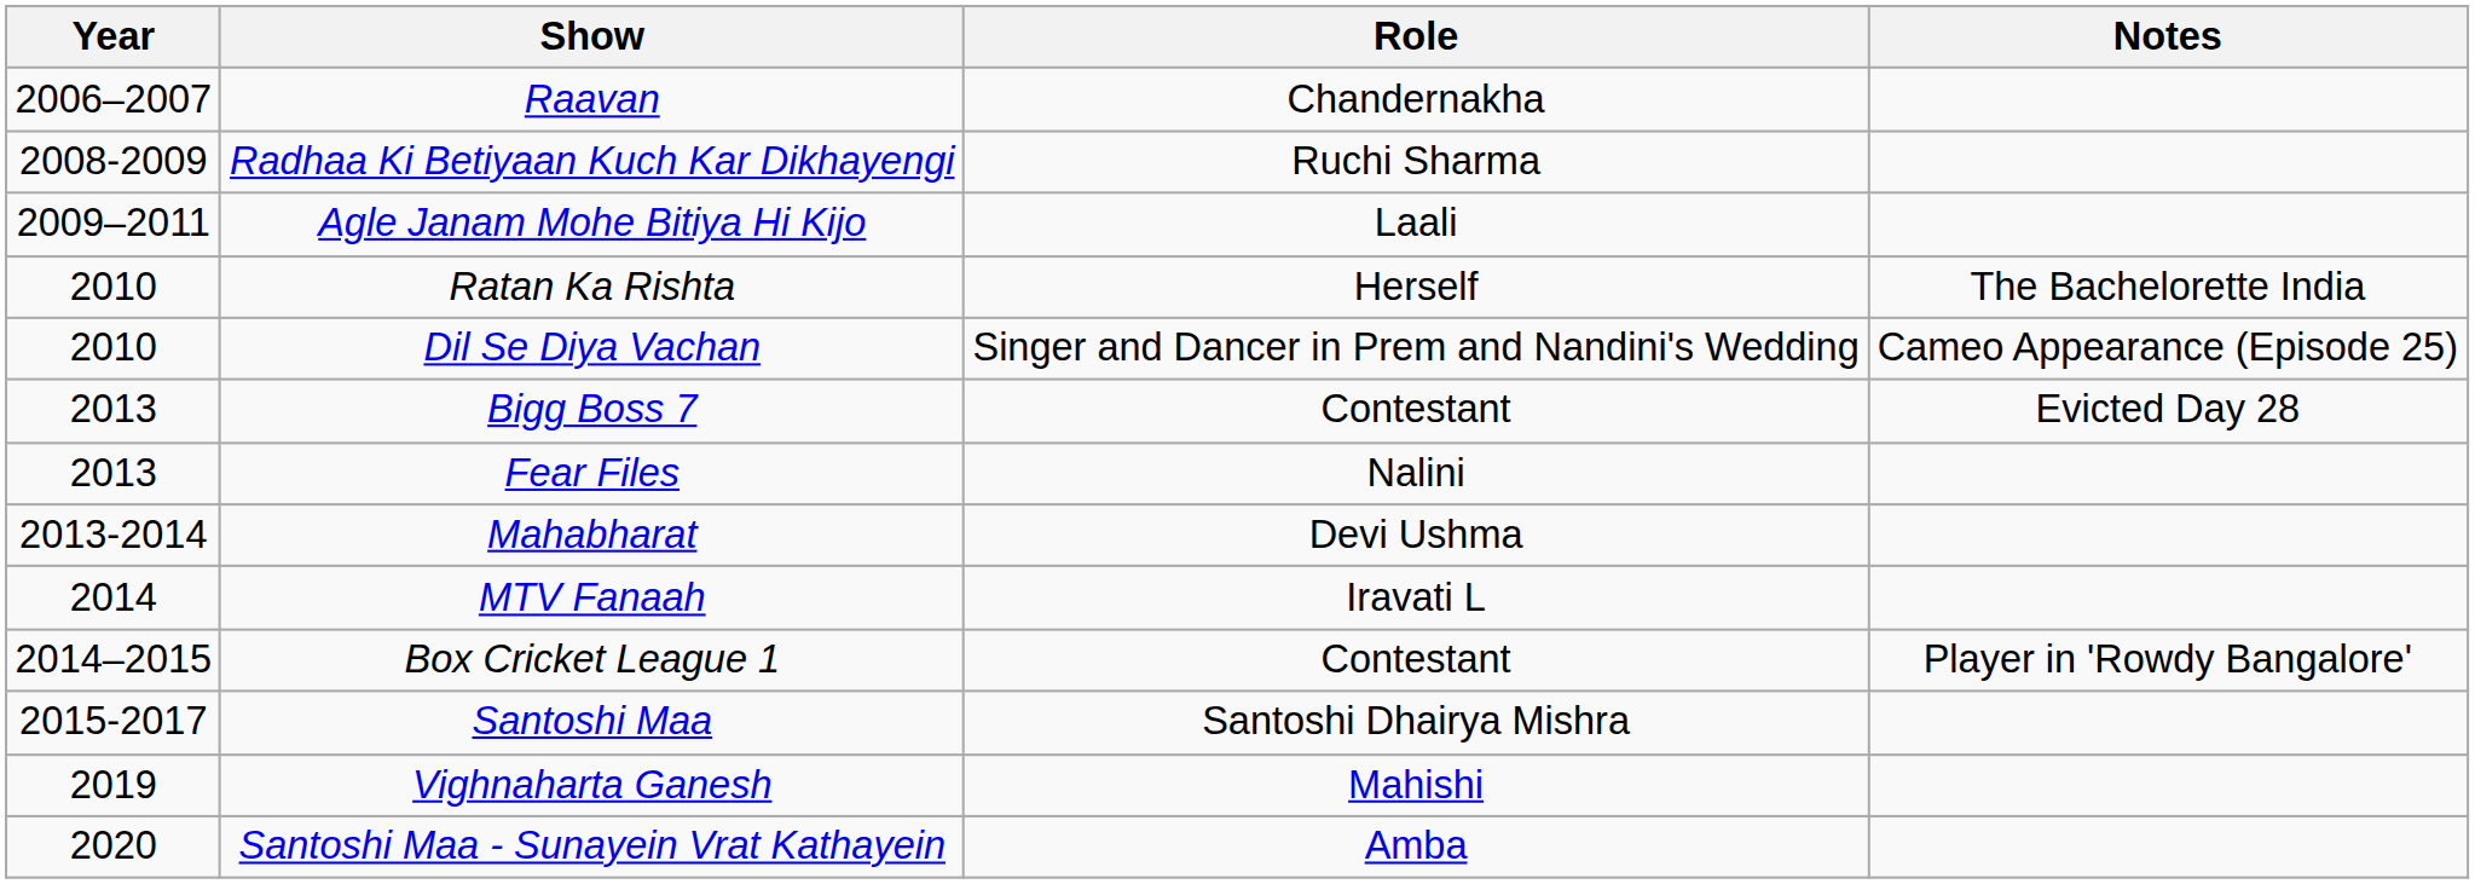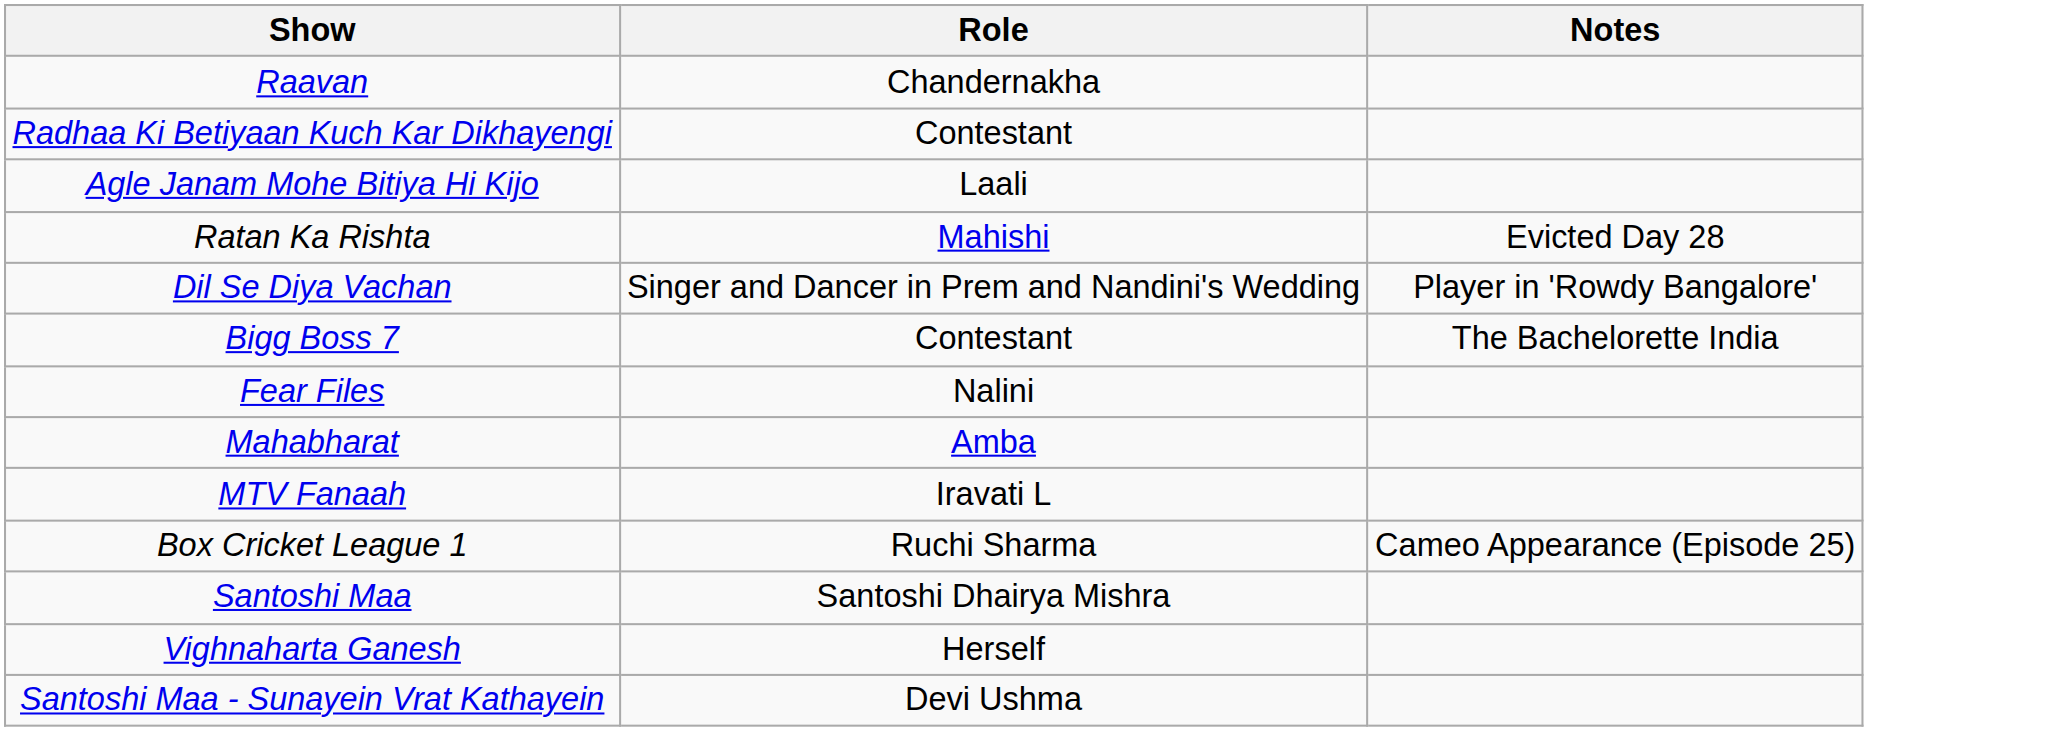- column: Year | 2006–2007 | 2008-2009 | 2009–2011 | 2010 | 2010 | 2013 | 2013 | 2013-2014 | 2014 | 2014–2015 | 2015-2017 | 2019 | 2020
Radhaa Ki Betiyaan Kuch Kar Dikhayengi | Role: Ruchi Sharma -> Contestant
Ratan Ka Rishta | Role: Herself -> Mahishi
Ratan Ka Rishta | Notes: The Bachelorette India -> Evicted Day 28
Dil Se Diya Vachan | Notes: Cameo Appearance (Episode 25) -> Player in 'Rowdy Bangalore'
Bigg Boss 7 | Notes: Evicted Day 28 -> The Bachelorette India
Mahabharat | Role: Devi Ushma -> Amba
Box Cricket League 1 | Role: Contestant -> Ruchi Sharma
Box Cricket League 1 | Notes: Player in 'Rowdy Bangalore' -> Cameo Appearance (Episode 25)
Vighnaharta Ganesh | Role: Mahishi -> Herself
Santoshi Maa - Sunayein Vrat Kathayein | Role: Amba -> Devi Ushma
